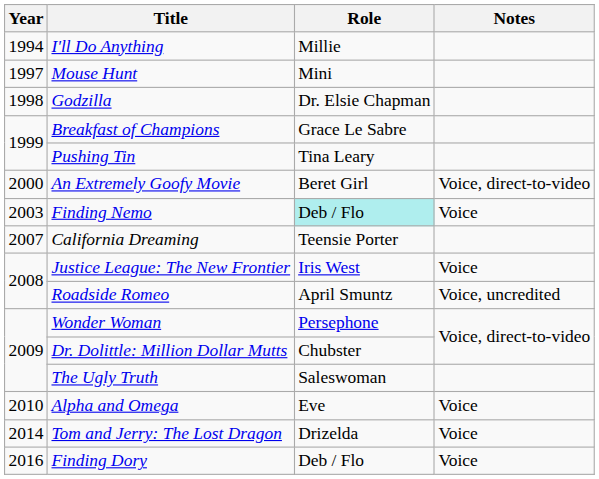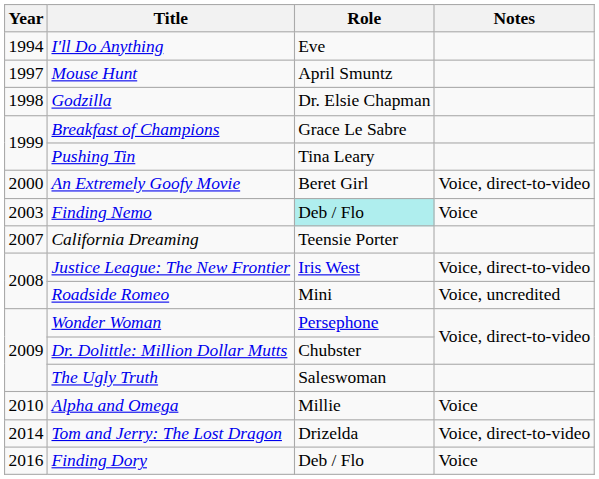I'll Do Anything | Role: Millie -> Eve
Mouse Hunt | Role: Mini -> April Smuntz
Justice League: The New Frontier | Notes: Voice -> Voice, direct-to-video
Roadside Romeo | Role: April Smuntz -> Mini
Alpha and Omega | Role: Eve -> Millie
Tom and Jerry: The Lost Dragon | Notes: Voice -> Voice, direct-to-video
